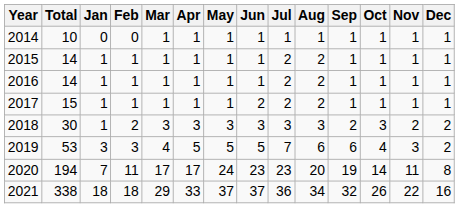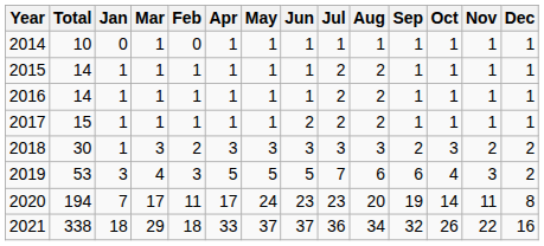columns swapped: Feb <-> Mar
